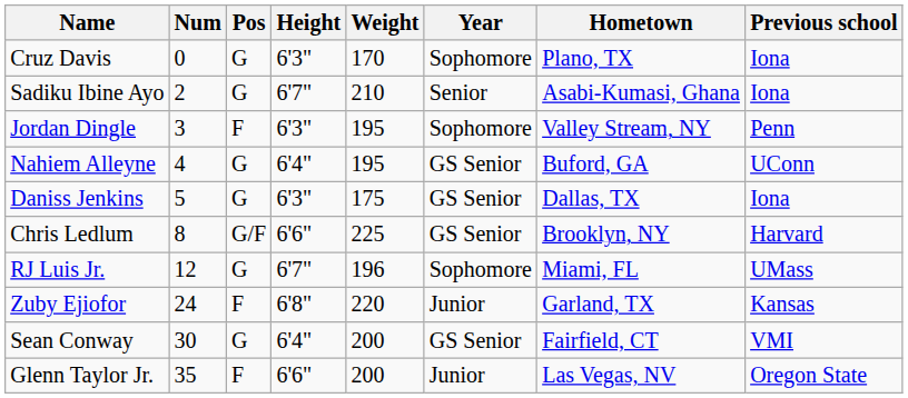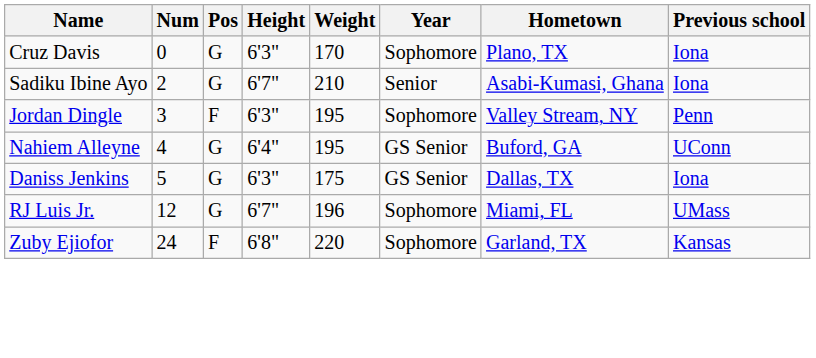- row: Chris Ledlum | 8 | G/F | 6'6" | 225 | GS Senior | Brooklyn, NY | Harvard
Zuby Ejiofor | Year: Junior -> Sophomore
- row: Sean Conway | 30 | G | 6'4" | 200 | GS Senior | Fairfield, CT | VMI
- row: Glenn Taylor Jr. | 35 | F | 6'6" | 200 | Junior | Las Vegas, NV | Oregon State
